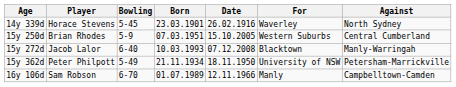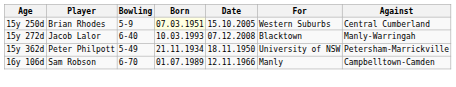- row: 14y 339d | Horace Stevens | 5-45 | 23.03.1901 | 26.02.1916 | Waverley | North Sydney
15y 250d | Born: no background -> lightyellow background
